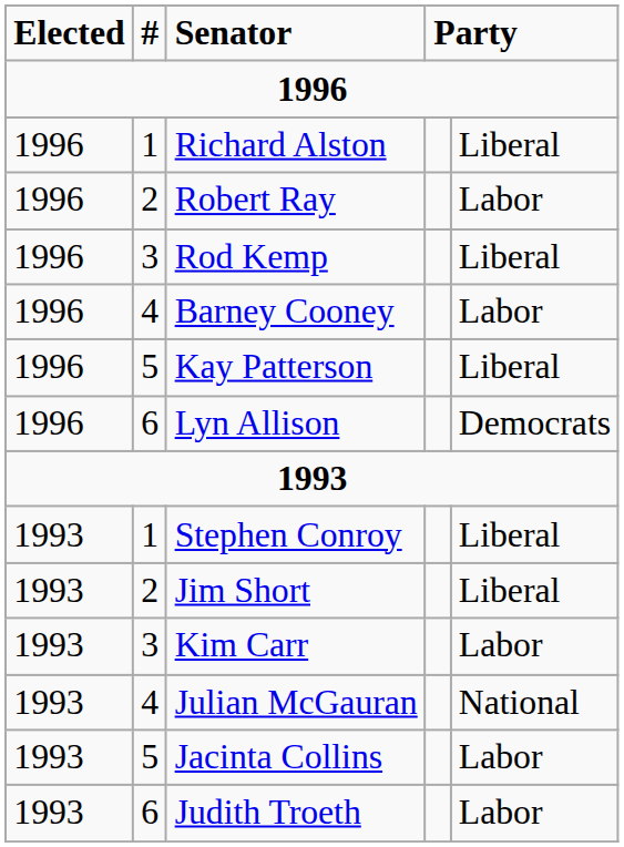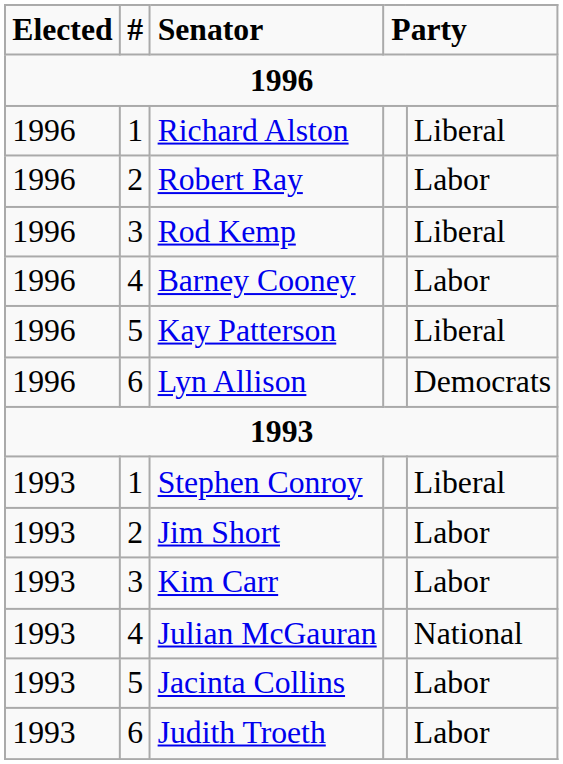Jim Short | column 5: Liberal -> Labor
